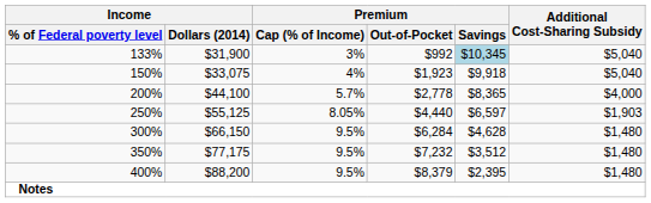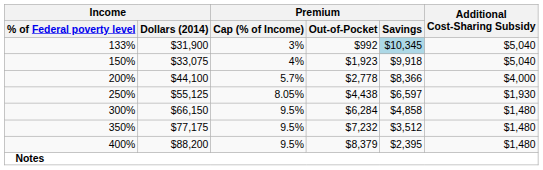200% | Premium / Savings: $8,365 -> $8,366
250% | Premium / Out-of-Pocket: $4,440 -> $4,438
250% | Additional Cost-Sharing Subsidy: $1,903 -> $1,930
300% | Premium / Savings: $4,628 -> $4,858
